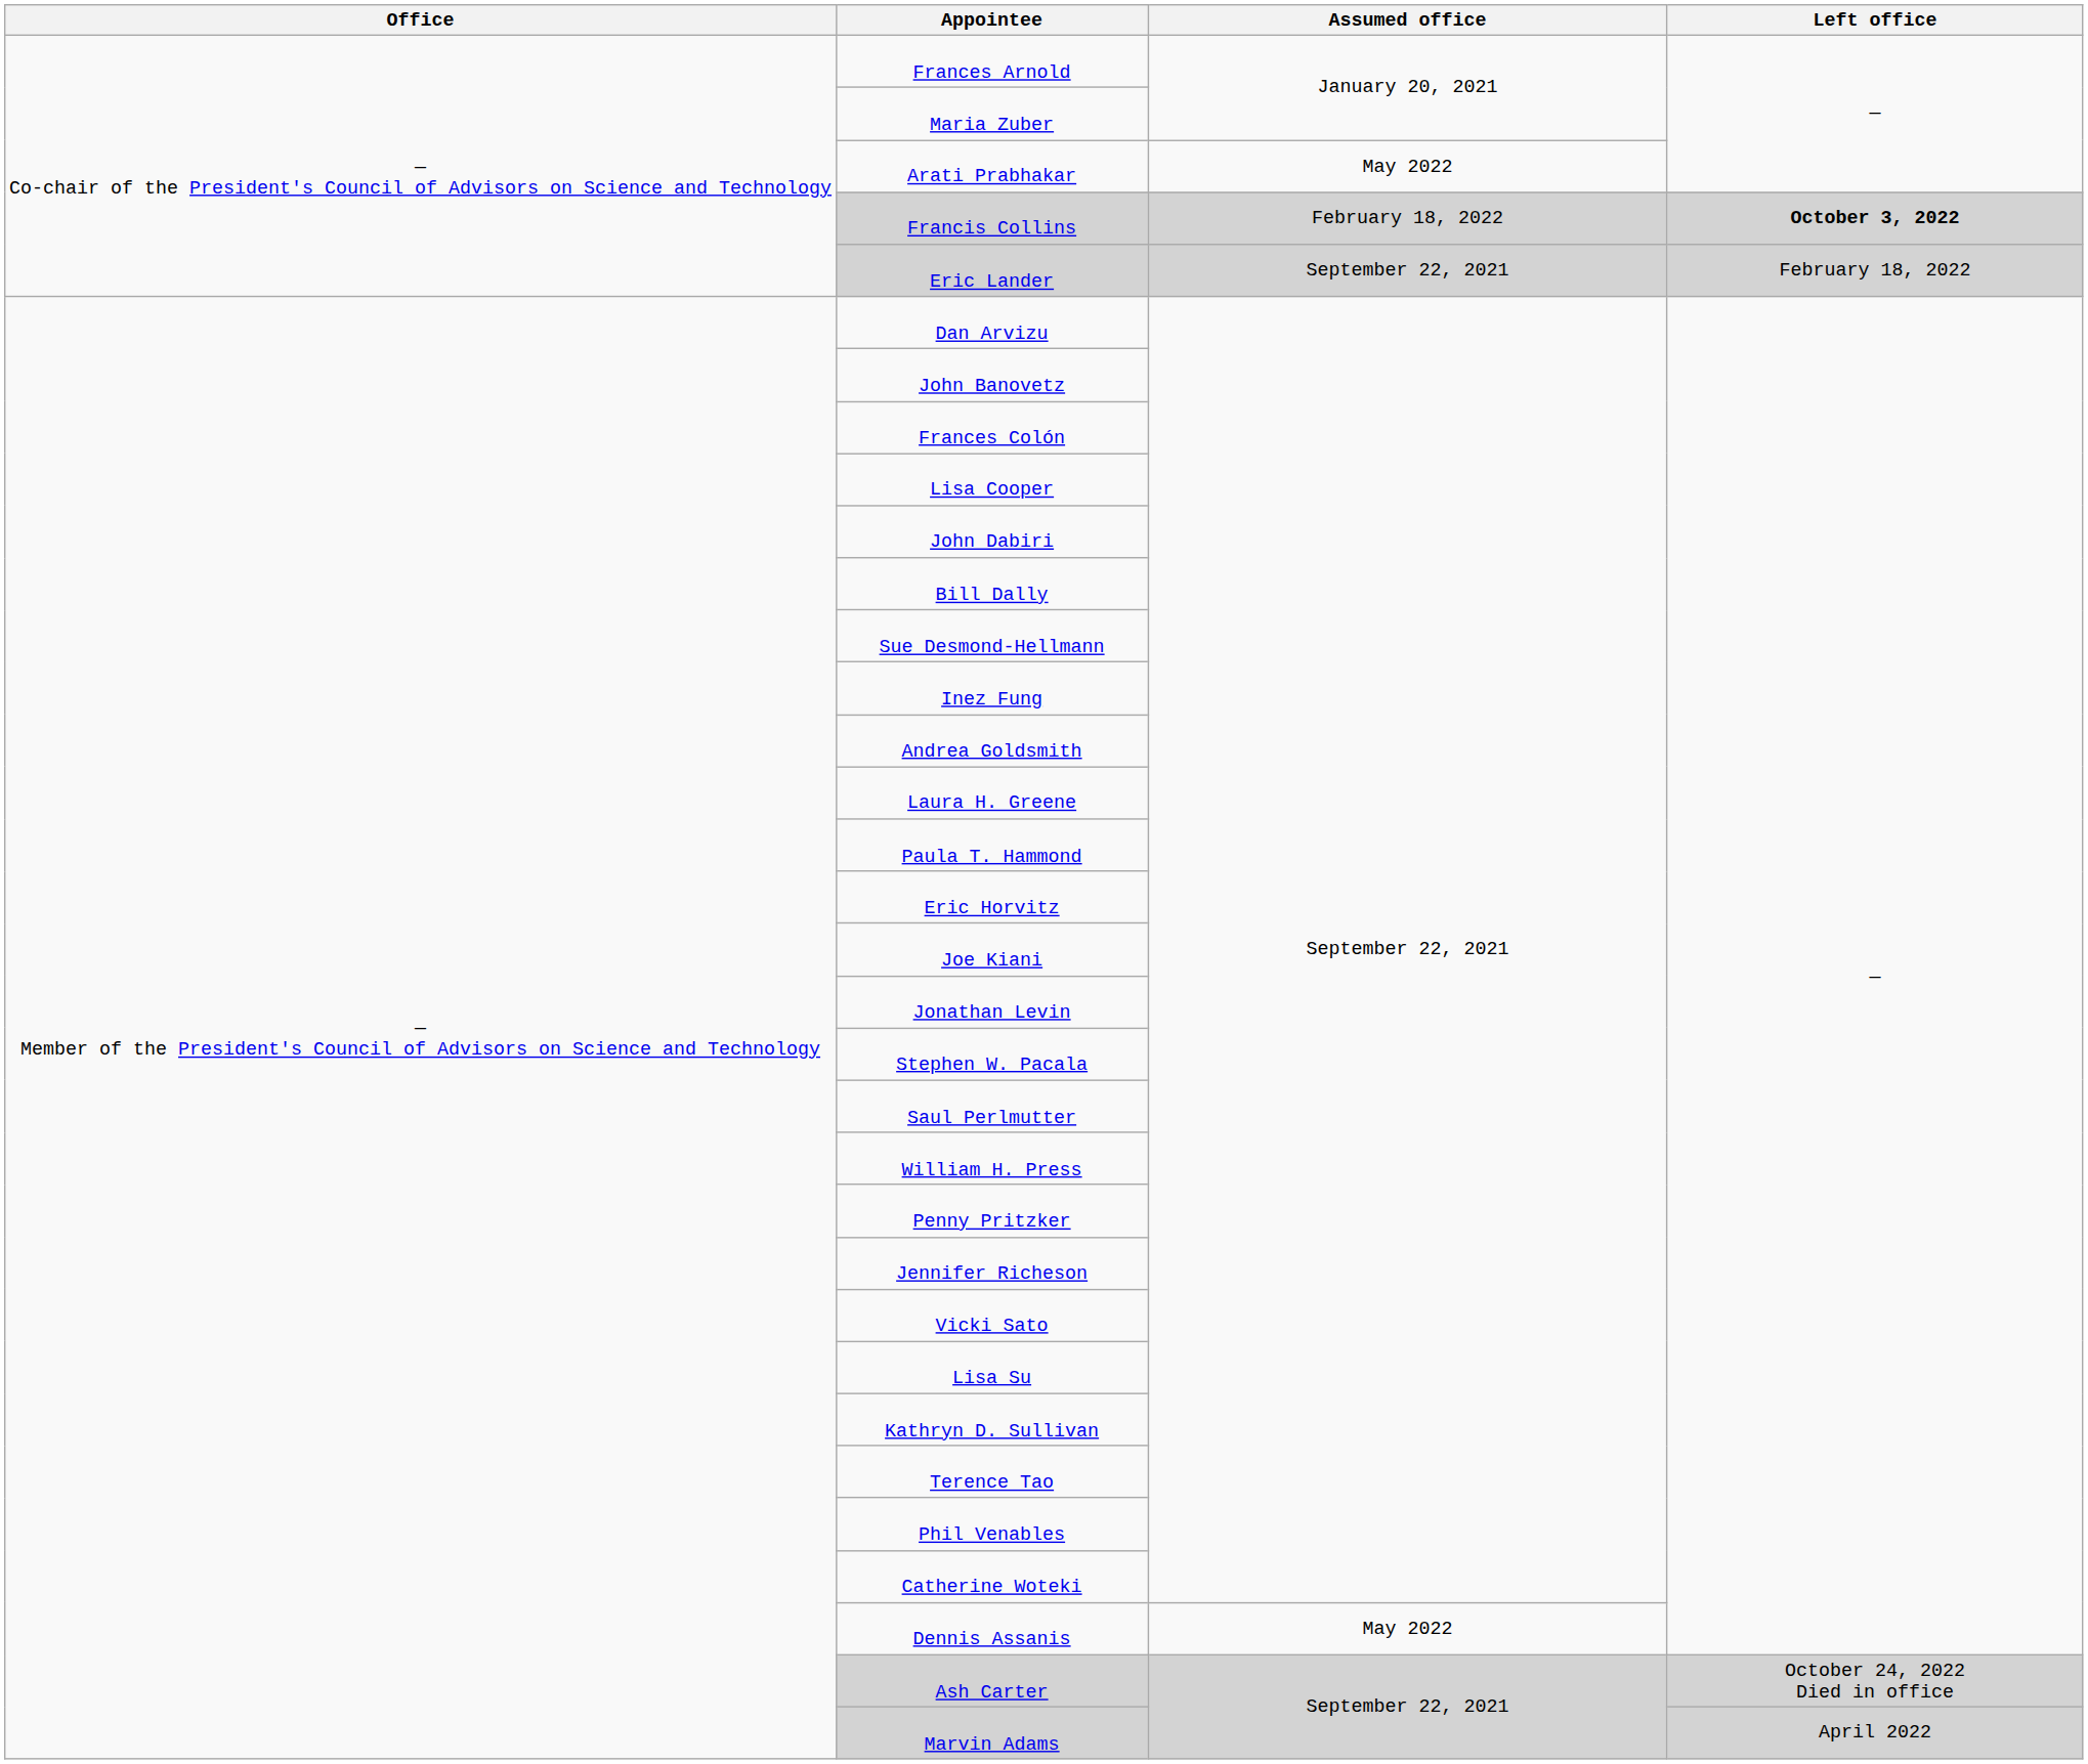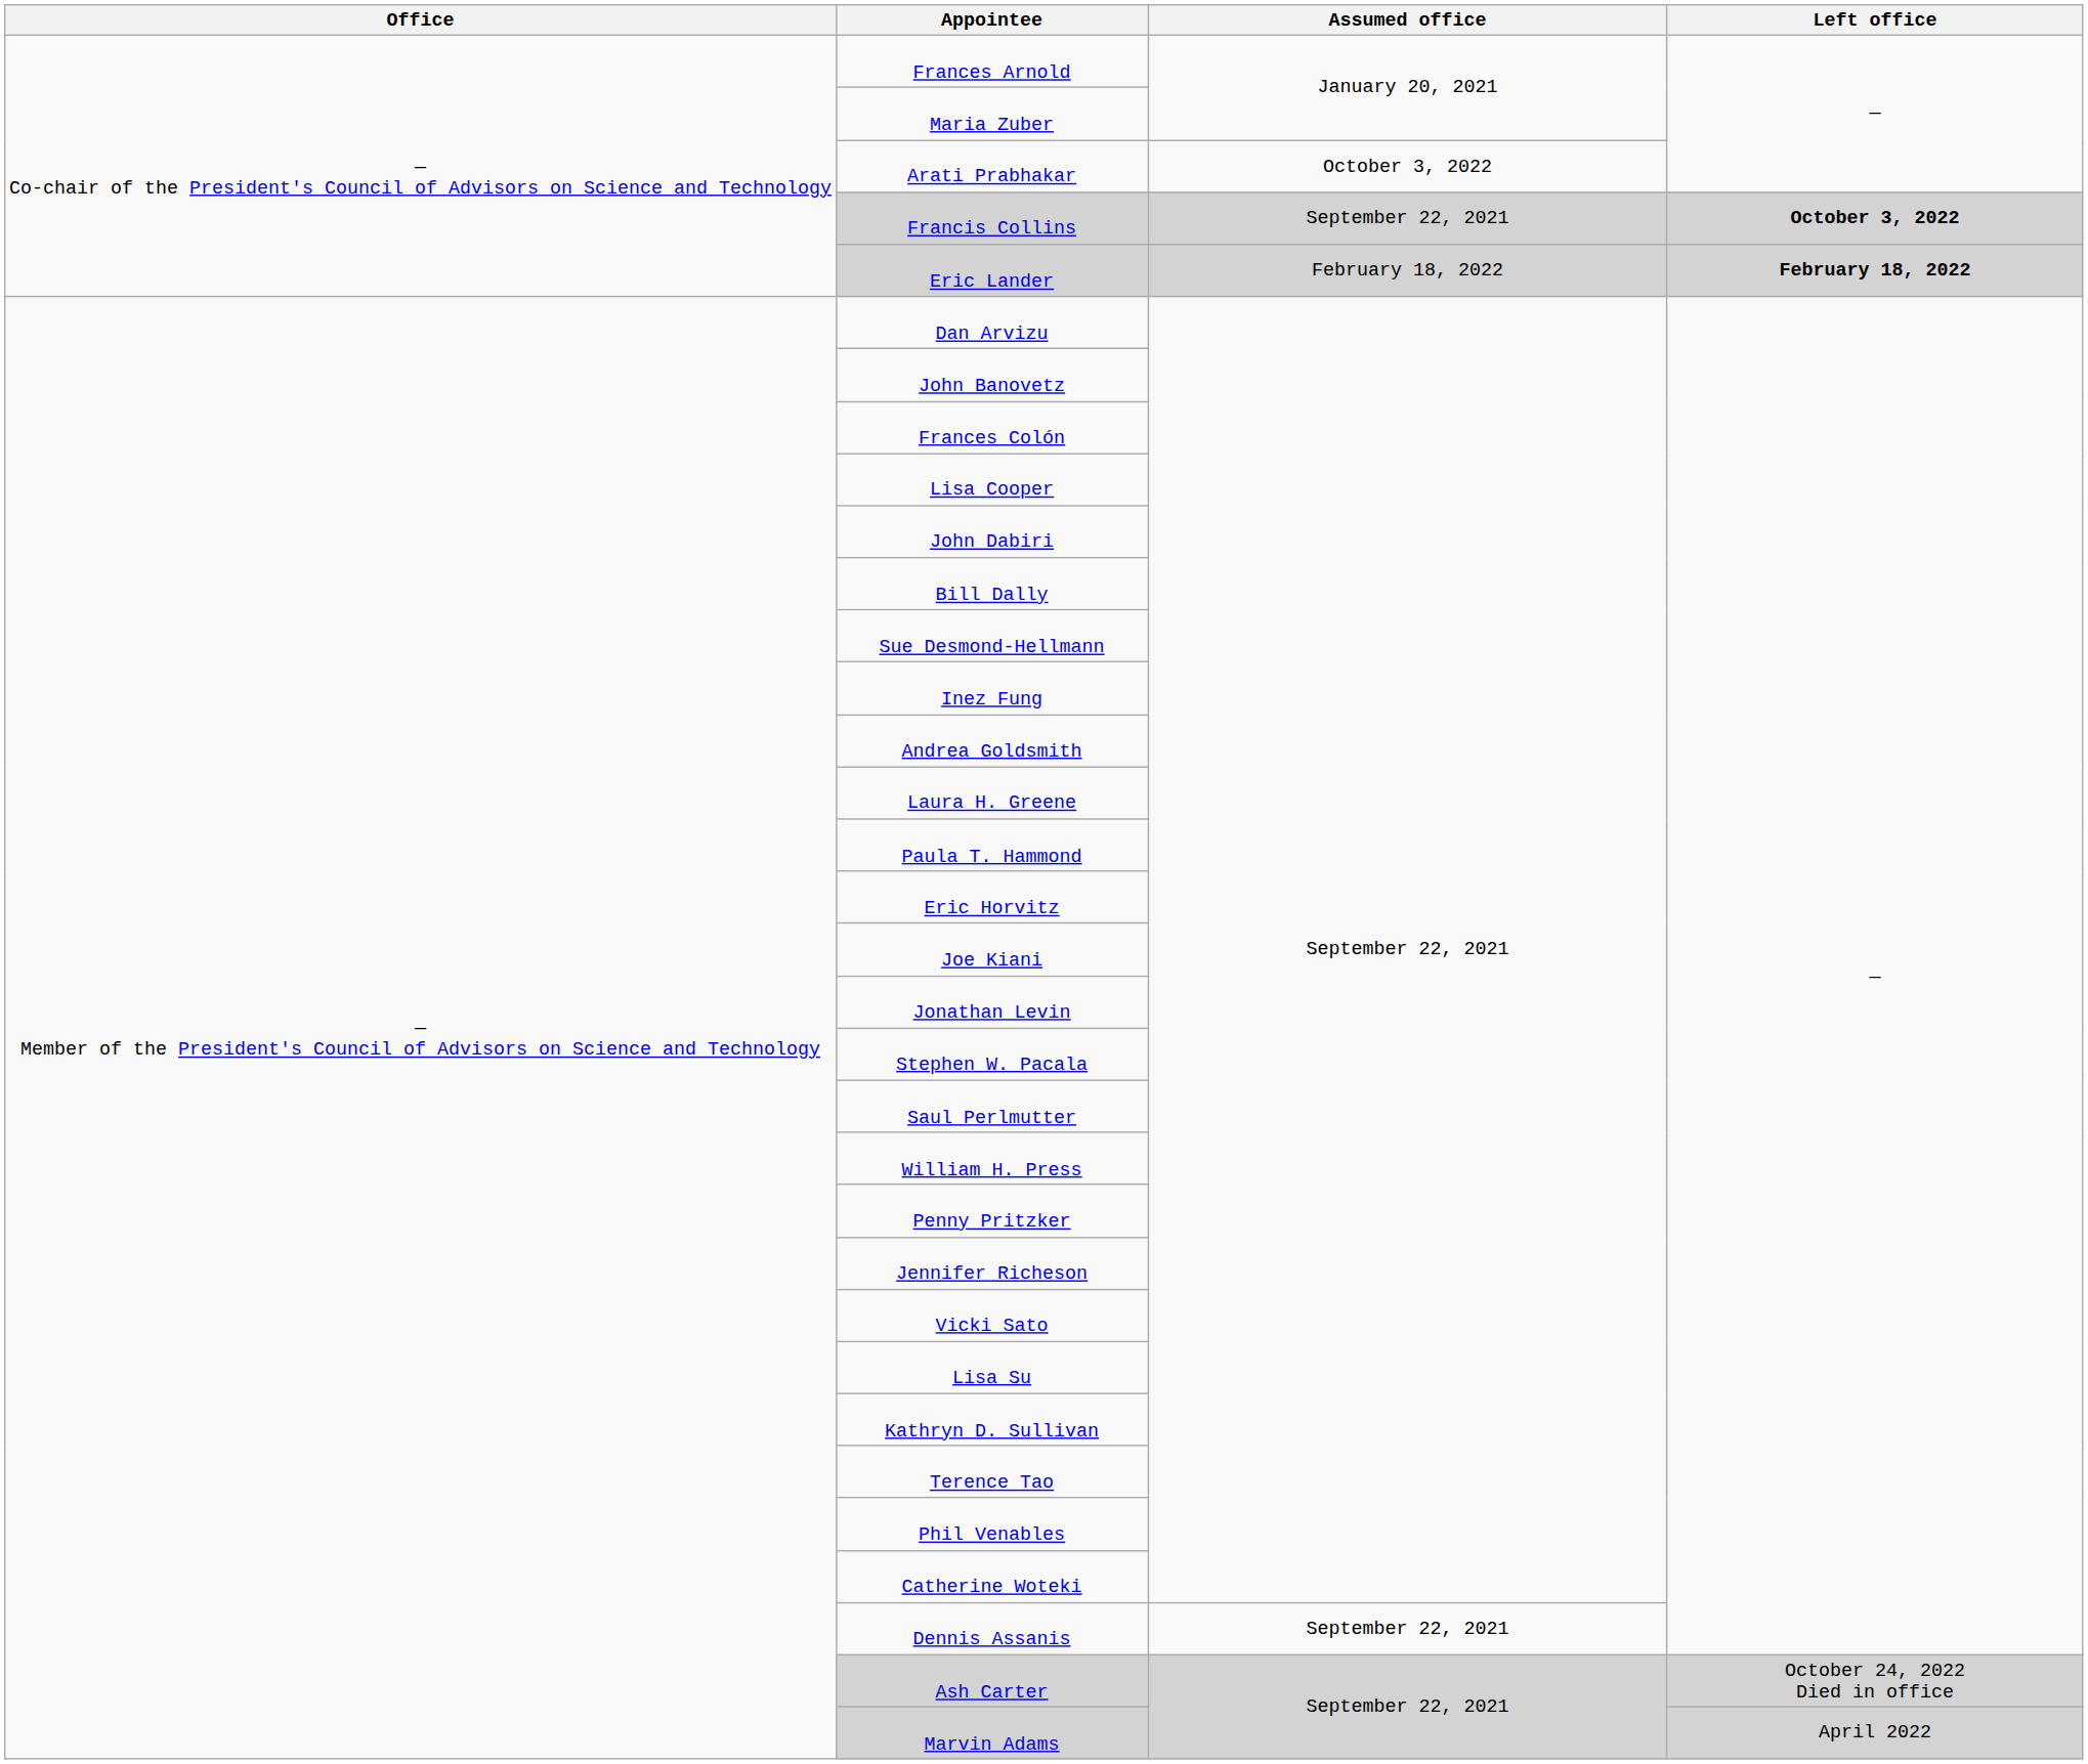Arati Prabhakar | Assumed office: May 2022 -> October 3, 2022
Francis Collins | Assumed office: February 18, 2022 -> September 22, 2021
Eric Lander | Assumed office: September 22, 2021 -> February 18, 2022
Eric Lander | Left office: normal -> bold
Dennis Assanis | Assumed office: May 2022 -> September 22, 2021
